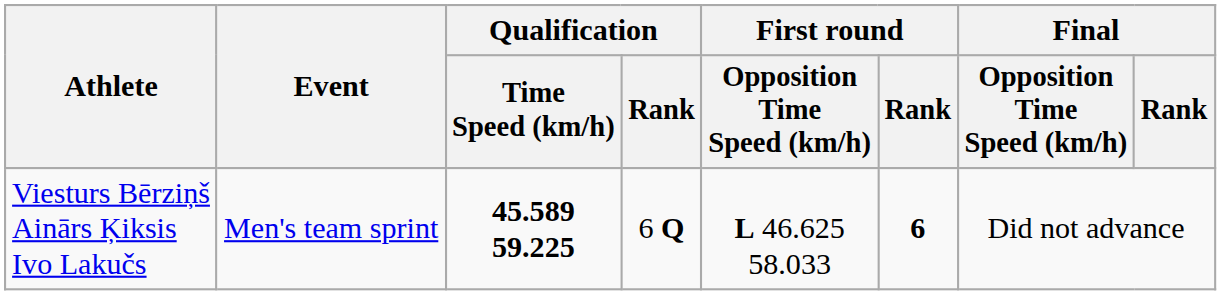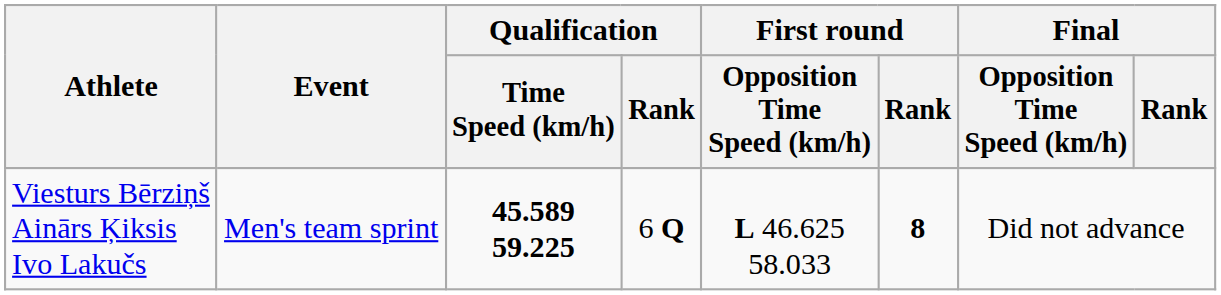Viesturs Bērziņš Ainārs Ķiksis Ivo Lakučs | First round / Rank: 6 -> 8
